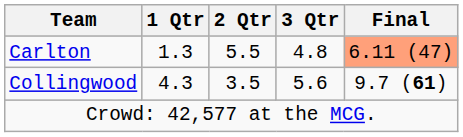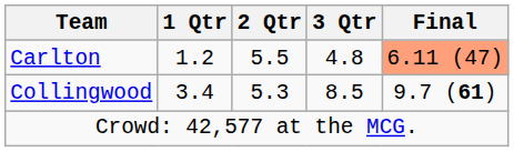Carlton | 1 Qtr: 1.3 -> 1.2
Collingwood | 1 Qtr: 4.3 -> 3.4
Collingwood | 2 Qtr: 3.5 -> 5.3
Collingwood | 3 Qtr: 5.6 -> 8.5
